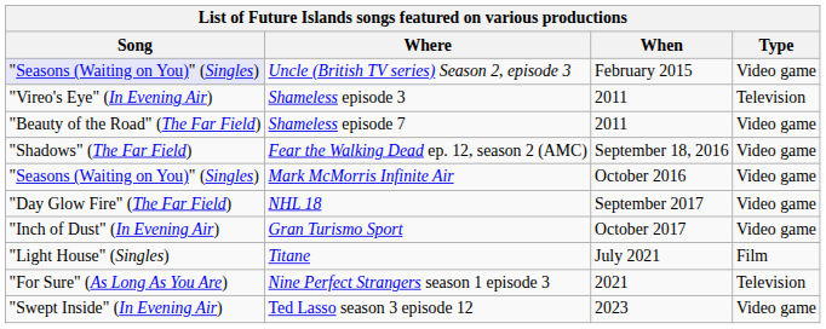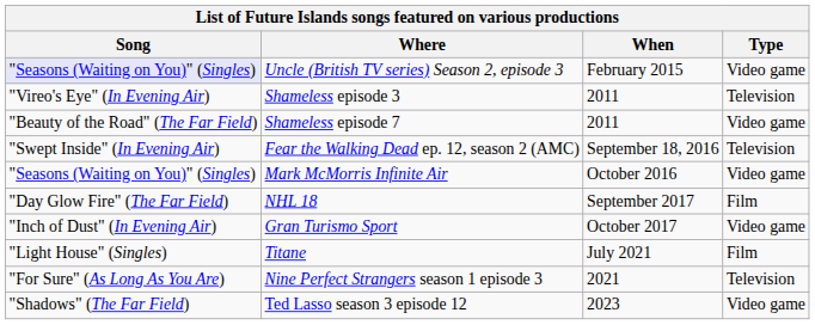Fear the Walking Dead ep. 12, season 2 (AMC) | Song: "Shadows" (The Far Field) -> "Swept Inside" (In Evening Air)
Fear the Walking Dead ep. 12, season 2 (AMC) | Type: Video game -> Television
NHL 18 | Type: Video game -> Film
Ted Lasso season 3 episode 12 | Song: "Swept Inside" (In Evening Air) -> "Shadows" (The Far Field)
